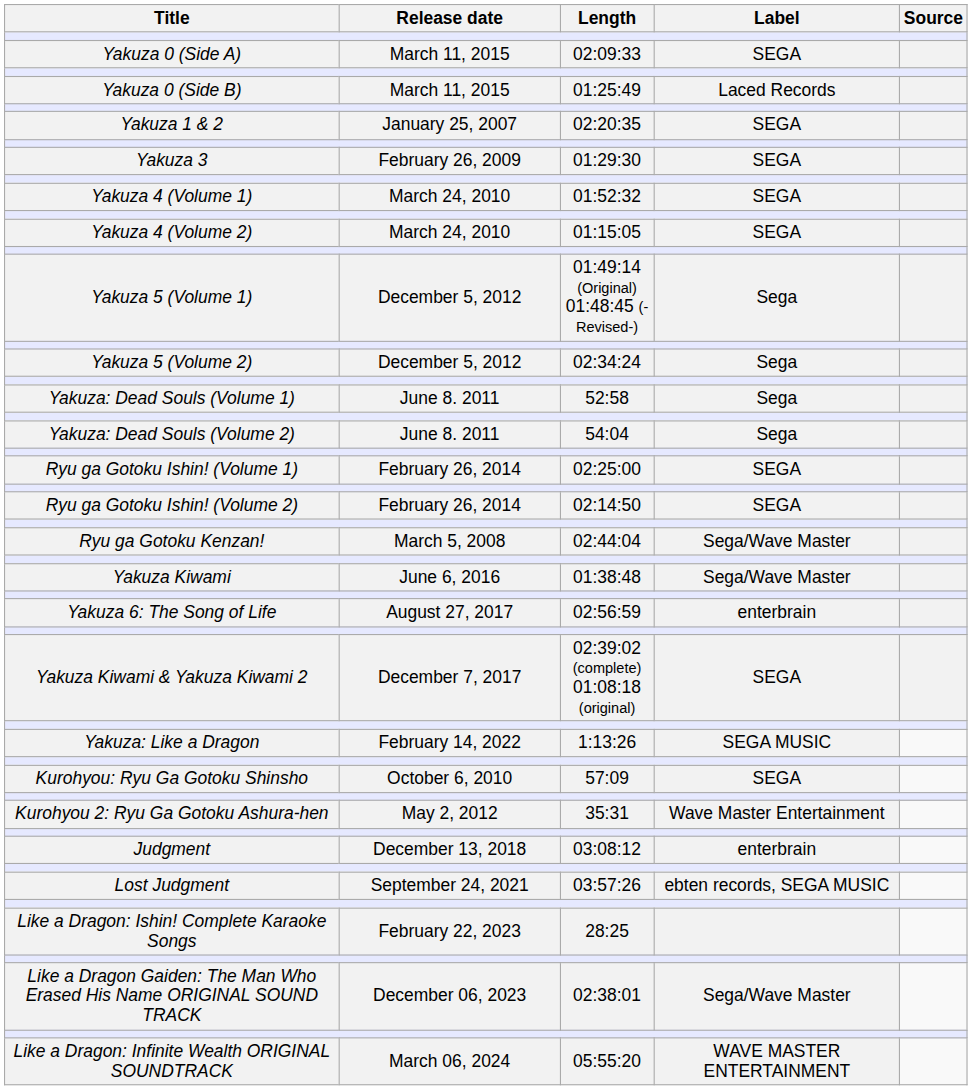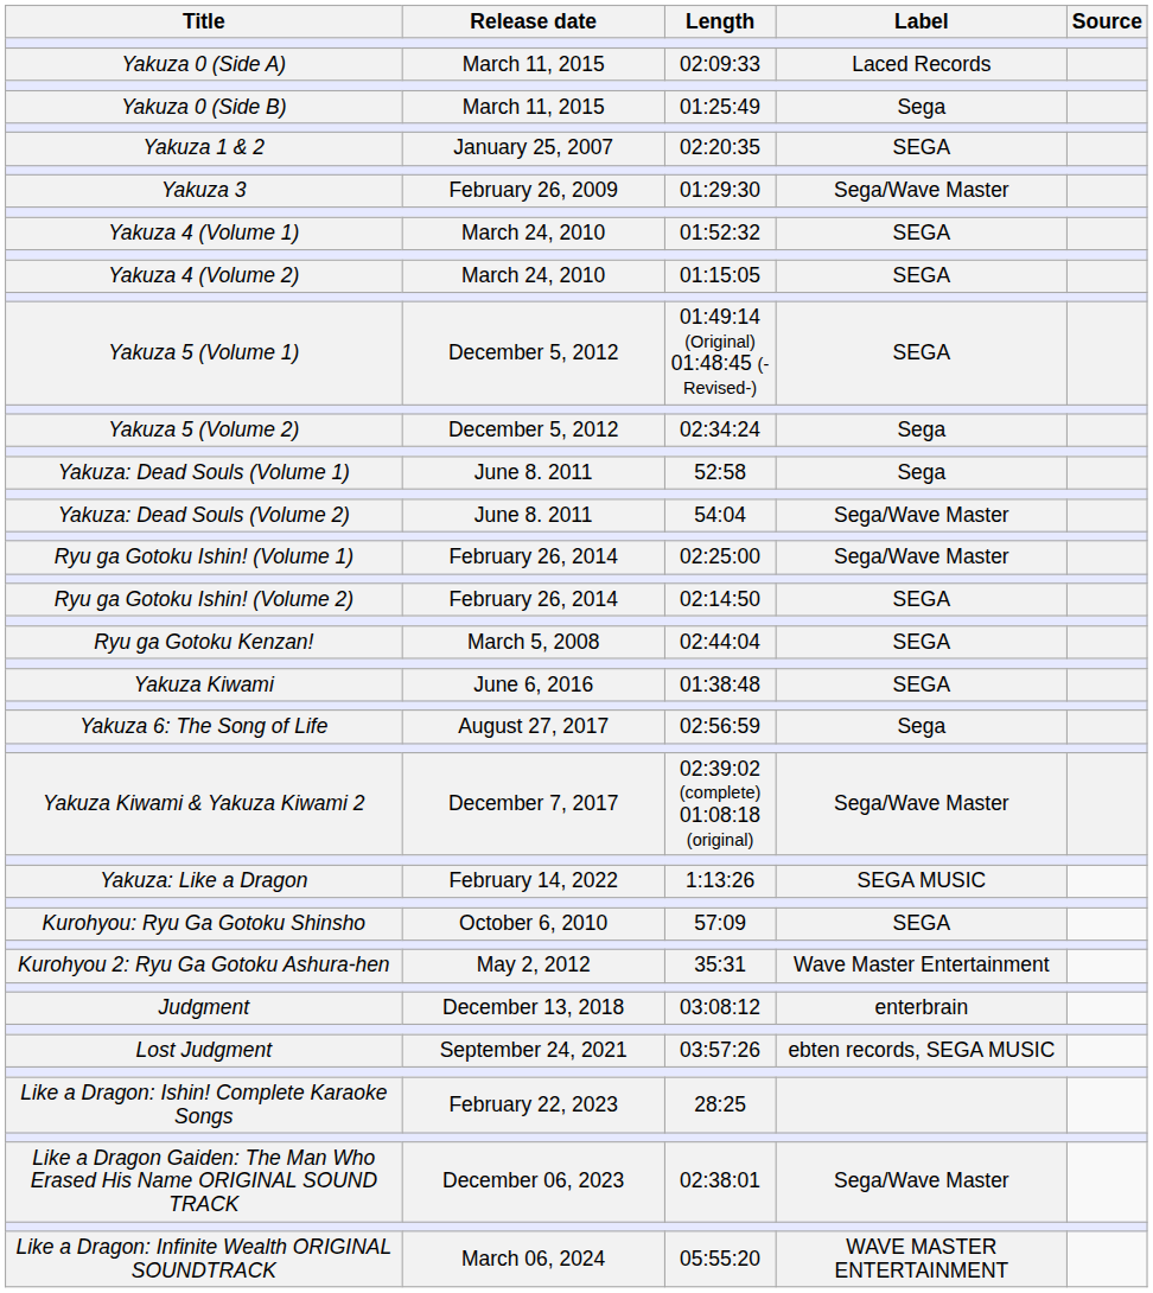Yakuza 0 (Side A) | Label: SEGA -> Laced Records
Yakuza 0 (Side B) | Label: Laced Records -> Sega
Yakuza 3 | Label: SEGA -> Sega/Wave Master
Yakuza 5 (Volume 1) | Label: Sega -> SEGA
Yakuza: Dead Souls (Volume 2) | Label: Sega -> Sega/Wave Master
Ryu ga Gotoku Ishin! (Volume 1) | Label: SEGA -> Sega/Wave Master
Ryu ga Gotoku Kenzan! | Label: Sega/Wave Master -> SEGA
Yakuza Kiwami | Label: Sega/Wave Master -> SEGA
Yakuza 6: The Song of Life | Label: enterbrain -> Sega
Yakuza Kiwami & Yakuza Kiwami 2 | Label: SEGA -> Sega/Wave Master
